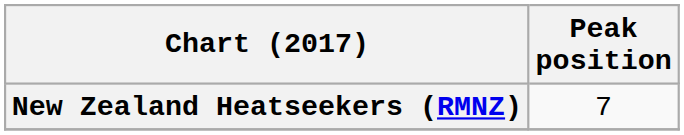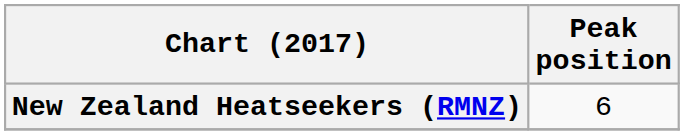New Zealand Heatseekers (RMNZ) | Peak position: 7 -> 6
